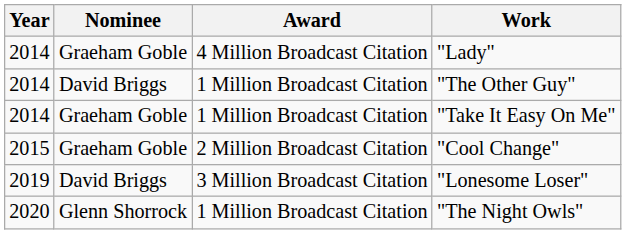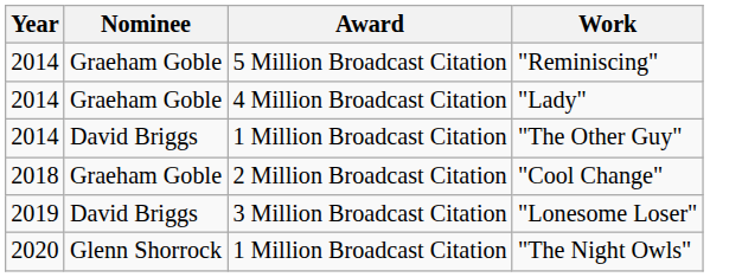+ row: 2014 | Graeham Goble | 5 Million Broadcast Citation | "Reminiscing"
- row: 2014 | Graeham Goble | 1 Million Broadcast Citation | "Take It Easy On Me"
"Cool Change" | Year: 2015 -> 2018
